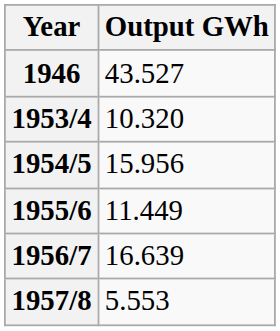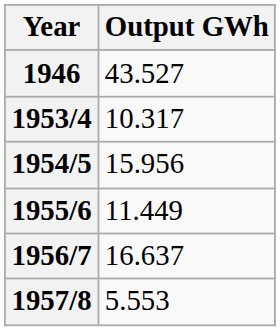1953/4 | Output GWh: 10.320 -> 10.317
1956/7 | Output GWh: 16.639 -> 16.637
